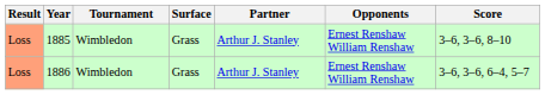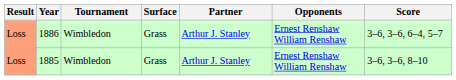rows swapped: 1885 <-> 1886
